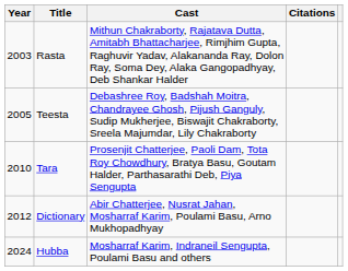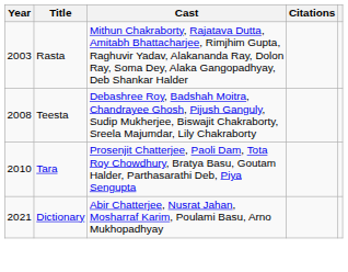Teesta | Year: 2005 -> 2008
Dictionary | Year: 2012 -> 2021
- row: 2024 | Hubba | Mosharraf Karim, Indraneil Sengupta, Poulami Basu and others
